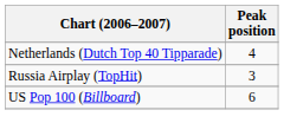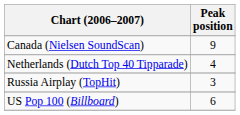+ row: Canada (Nielsen SoundScan) | 9
